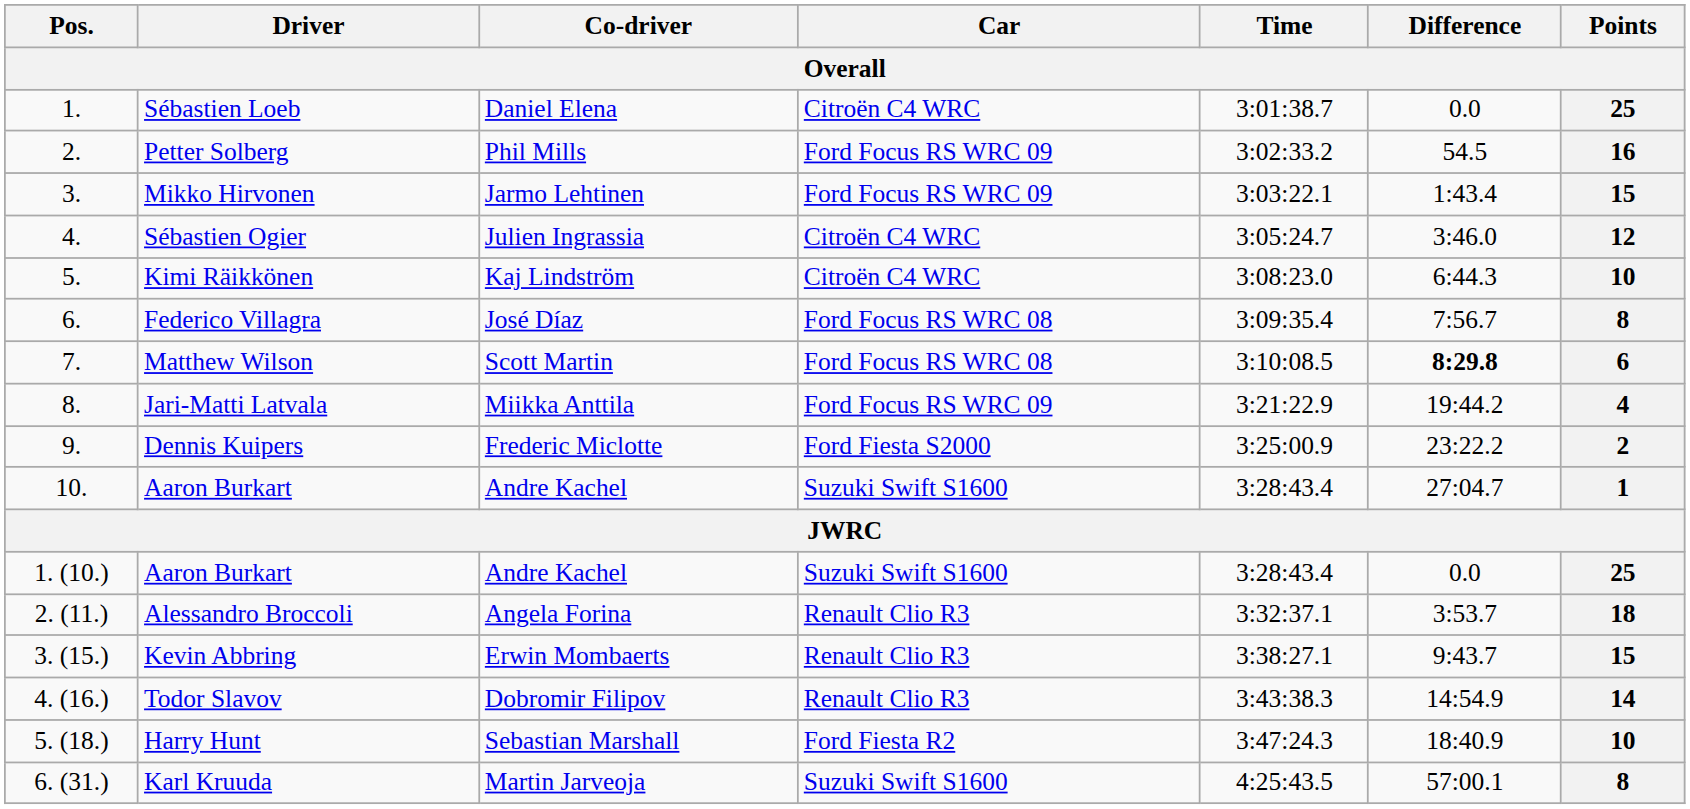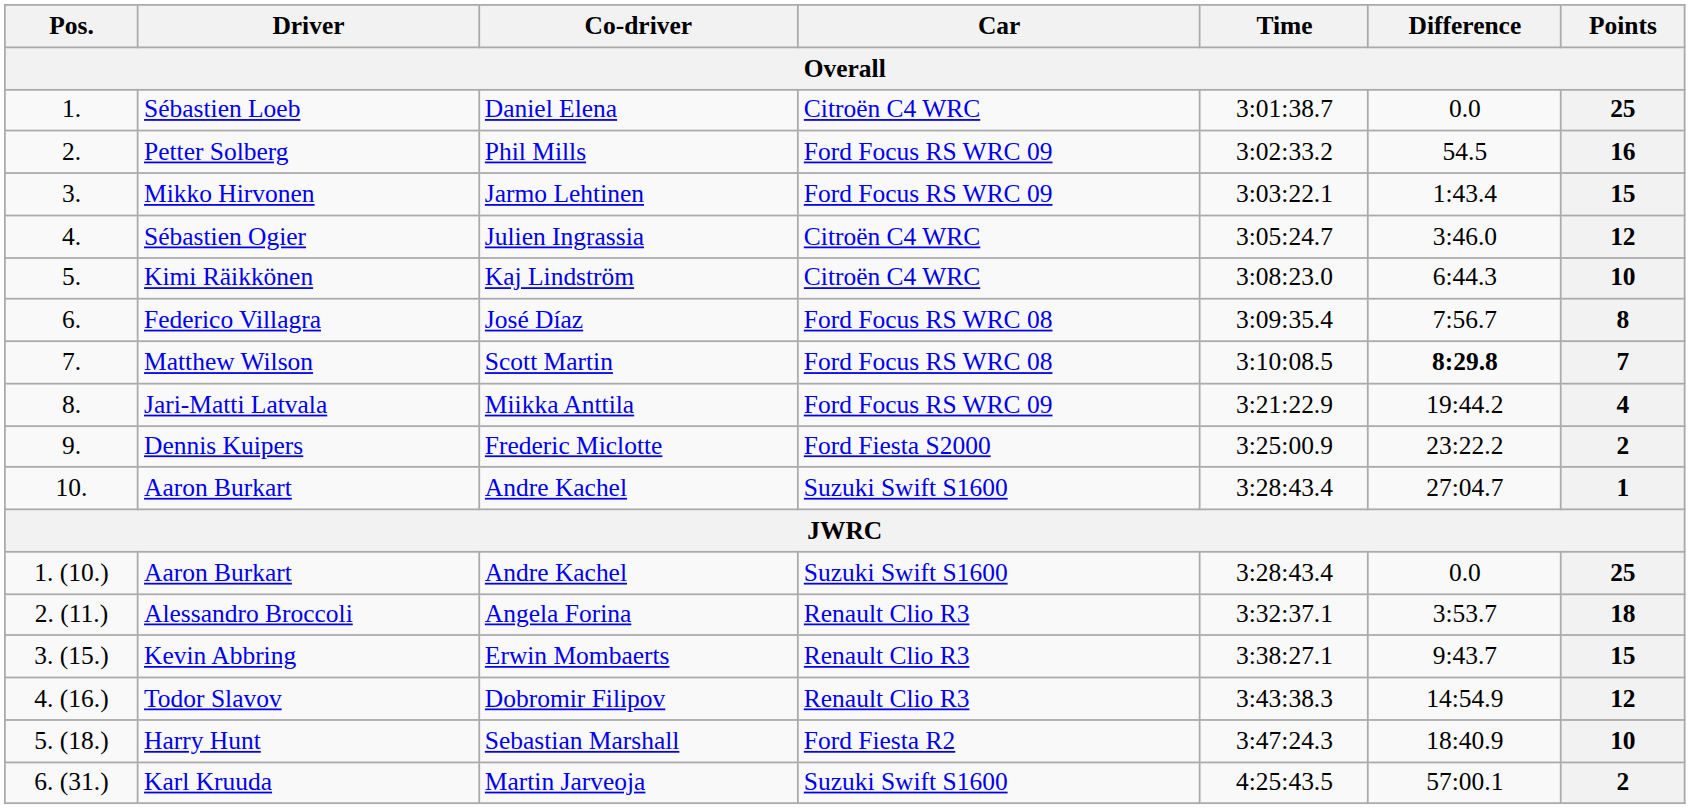Matthew Wilson | Points: 6 -> 7
Todor Slavov | Points: 14 -> 12
Karl Kruuda | Points: 8 -> 2
